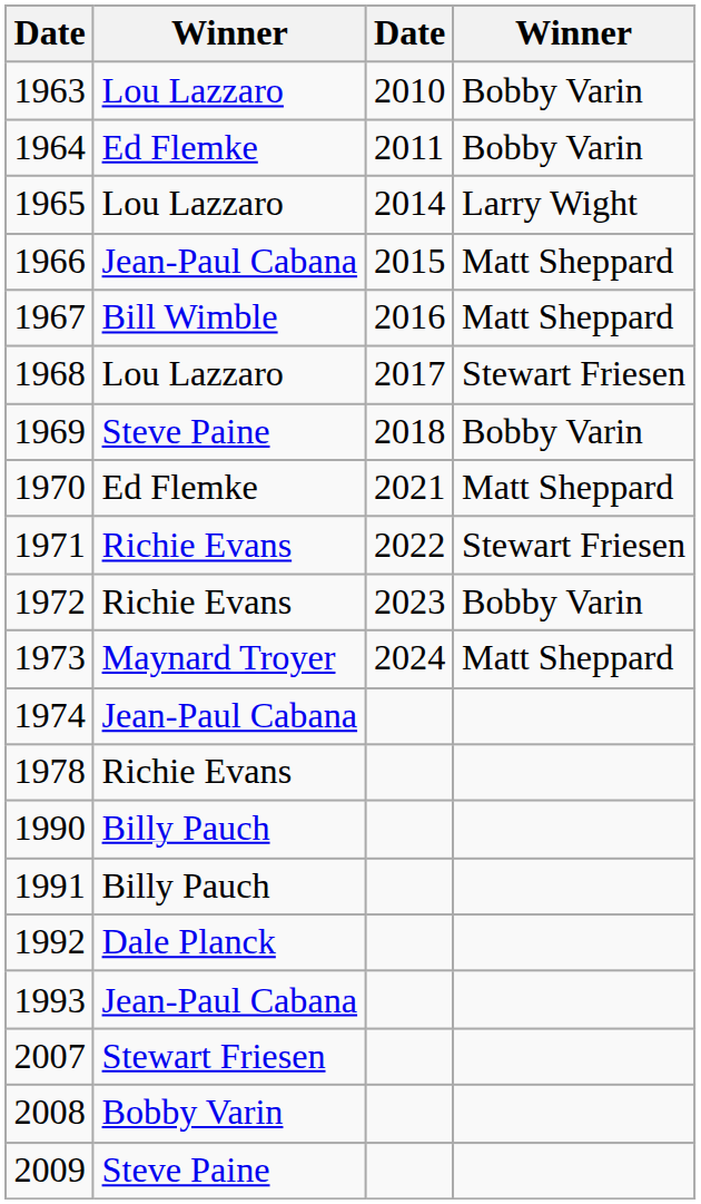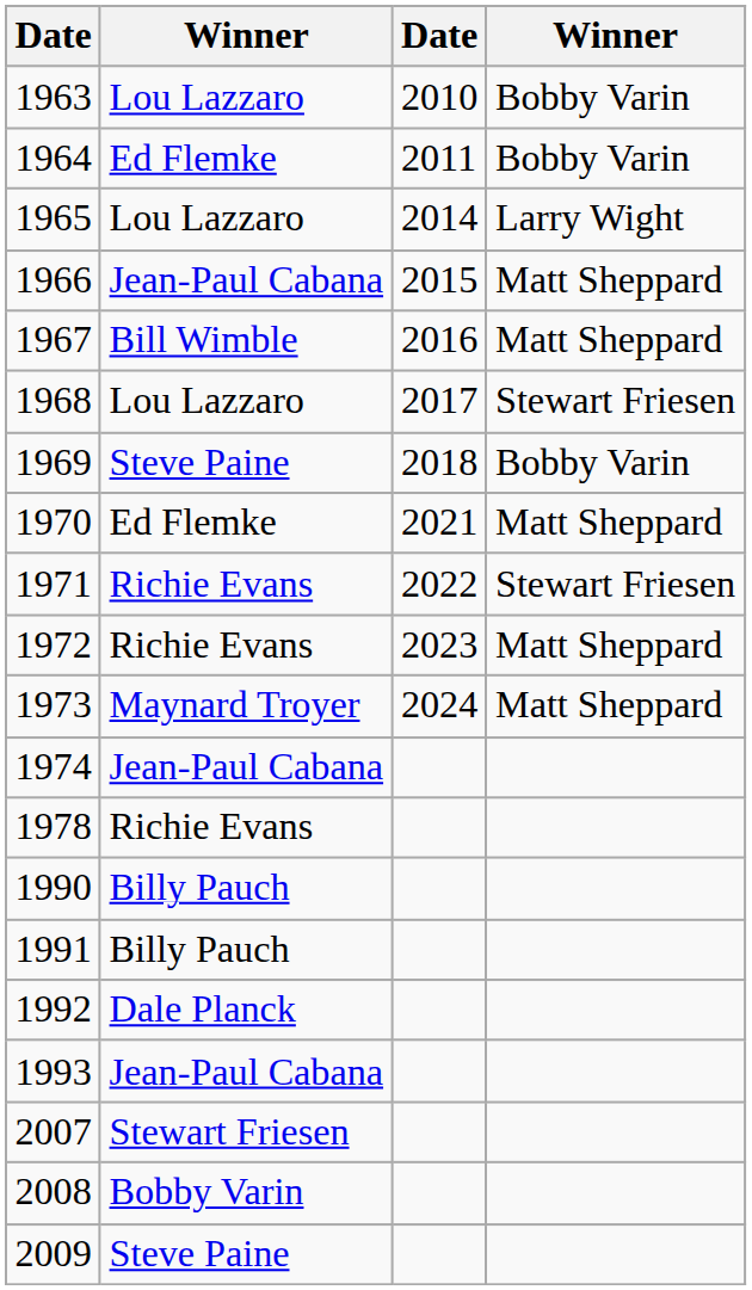1972 | column 4: Bobby Varin -> Matt Sheppard
